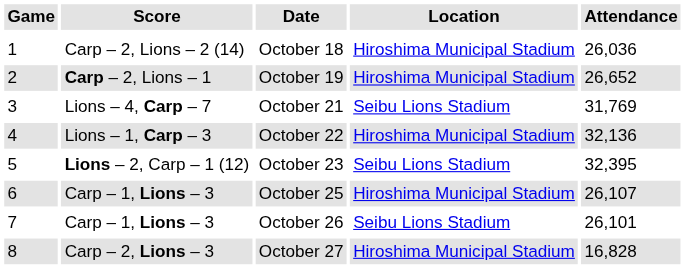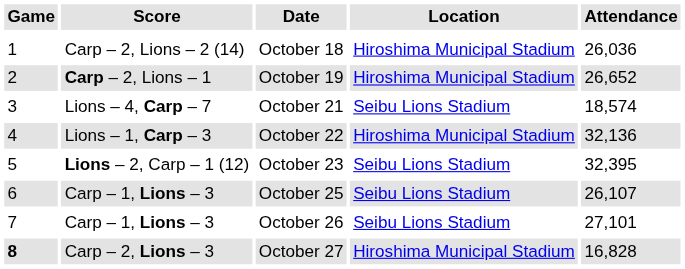October 21 | Attendance: 31,769 -> 18,574
October 25 | Location: Hiroshima Municipal Stadium -> Seibu Lions Stadium
October 26 | Attendance: 26,101 -> 27,101
October 27 | Game: normal -> bold
